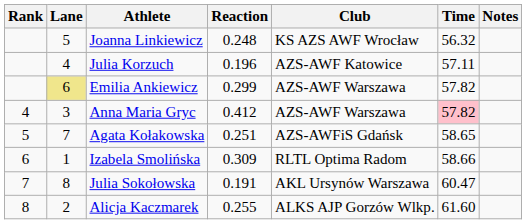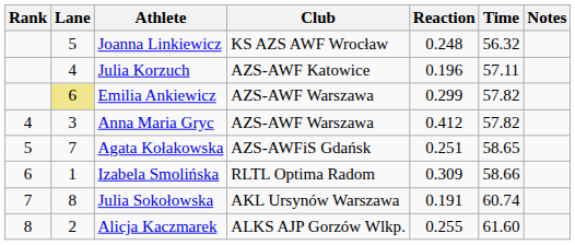columns swapped: Club <-> Reaction
Anna Maria Gryc | Time: pink background -> no background
Julia Sokołowska | Time: 60.47 -> 60.74
